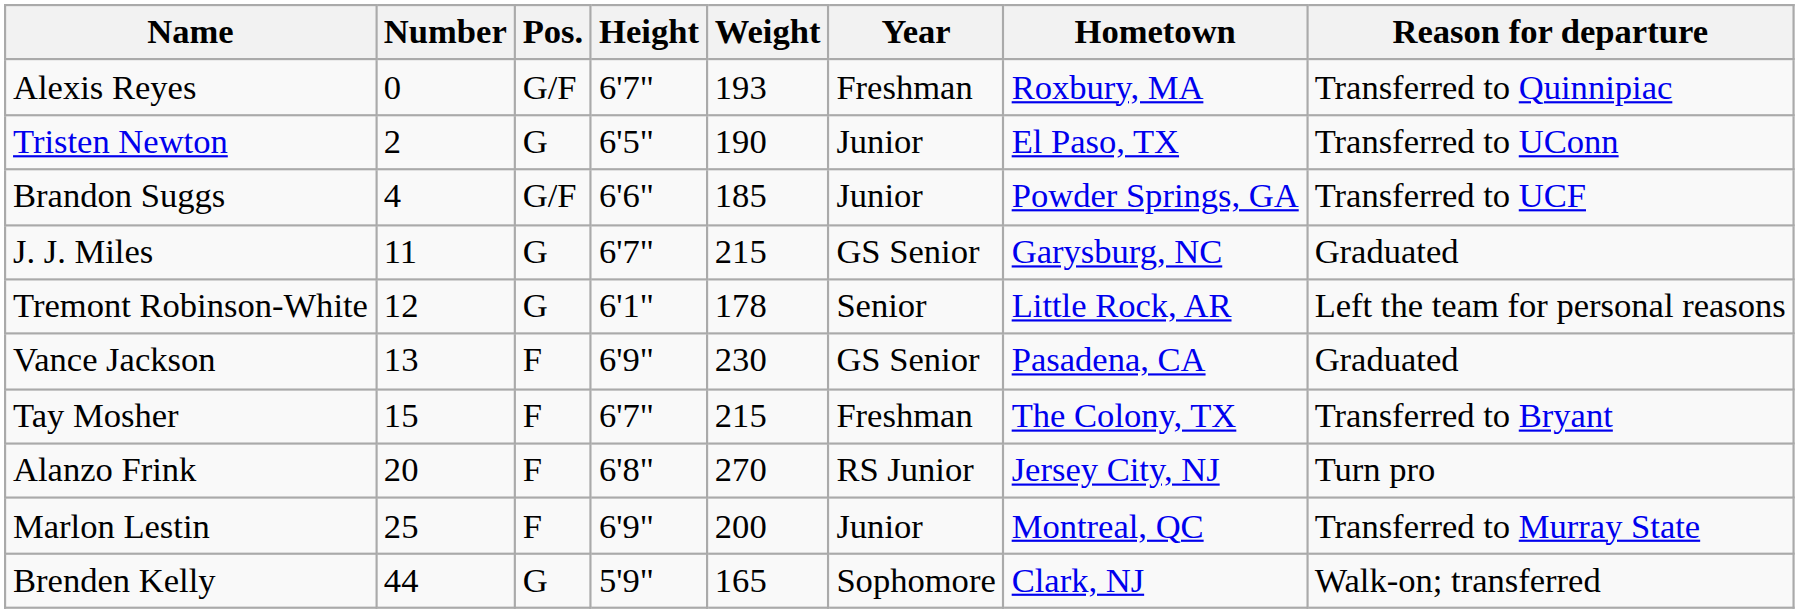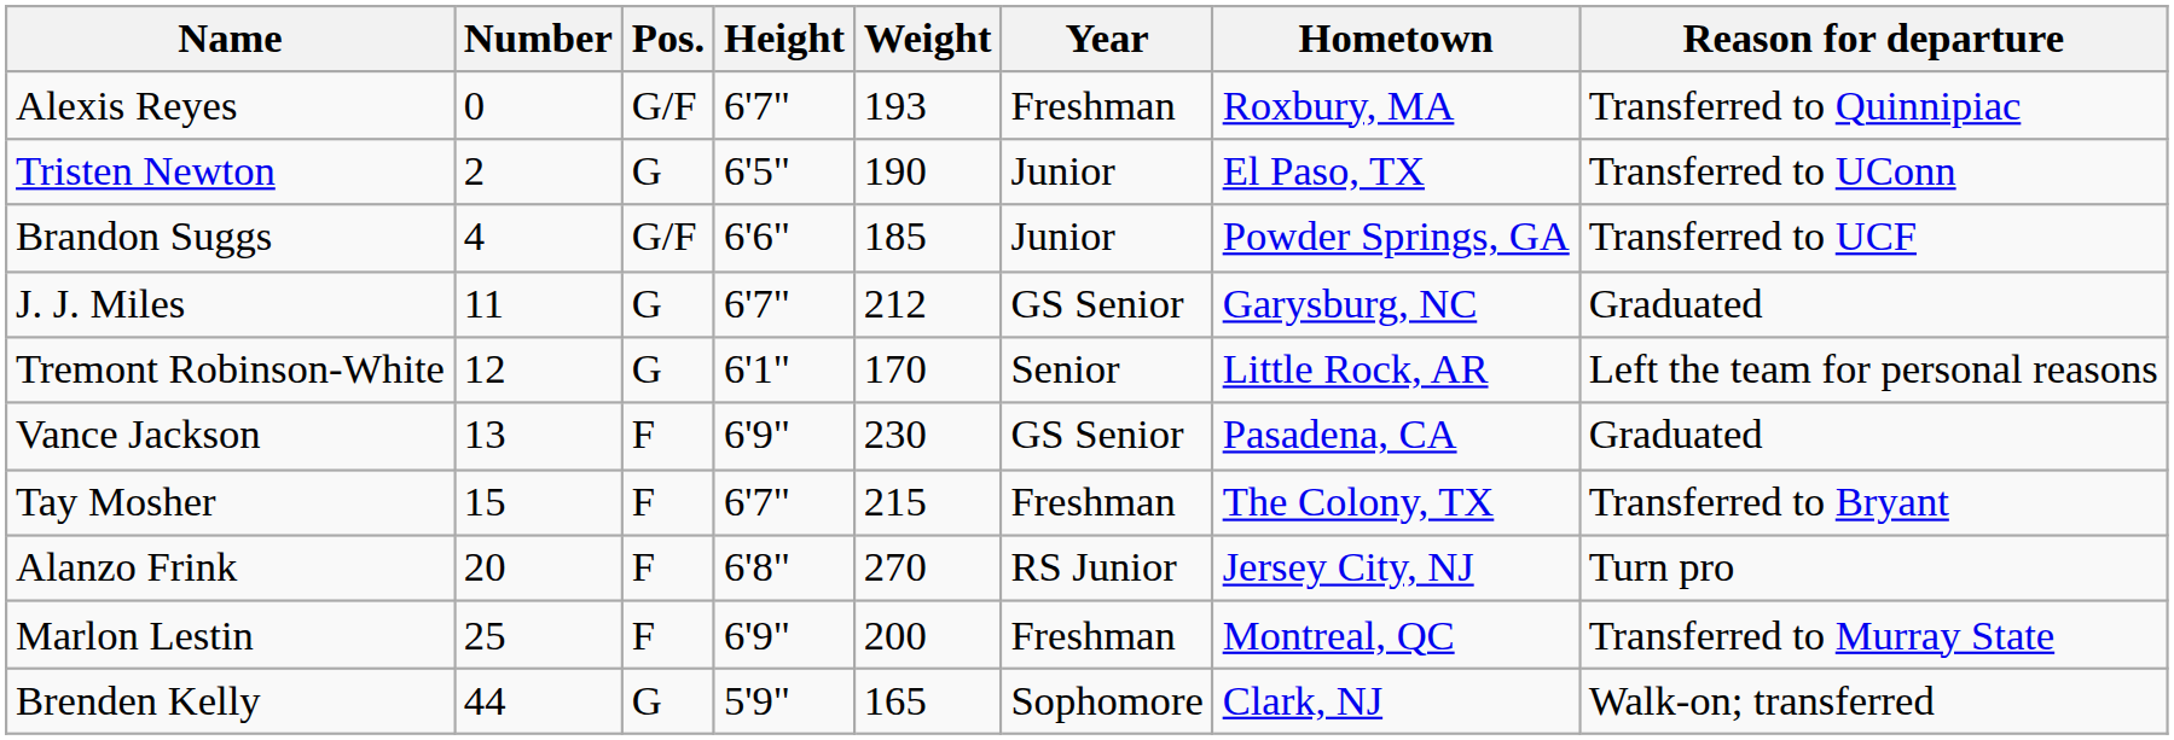J. J. Miles | Weight: 215 -> 212
Tremont Robinson-White | Weight: 178 -> 170
Marlon Lestin | Year: Junior -> Freshman
